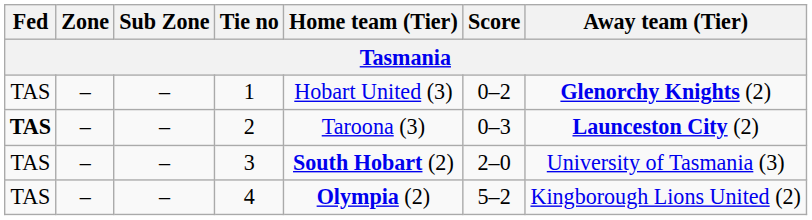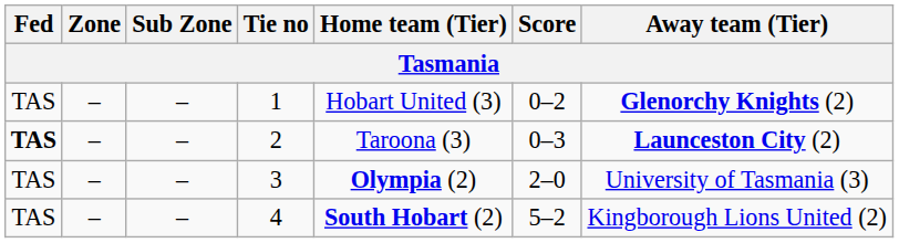3 | Home team (Tier): South Hobart (2) -> Olympia (2)
4 | Home team (Tier): Olympia (2) -> South Hobart (2)
